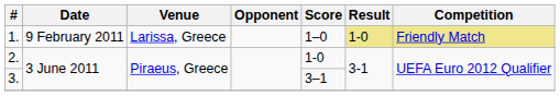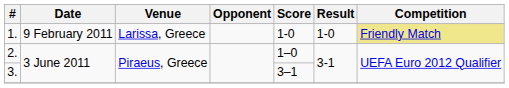1. | Score: 1–0 -> 1-0
1. | Result: khaki background -> no background
2. | Score: 1-0 -> 1–0
